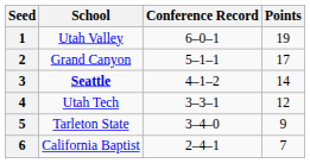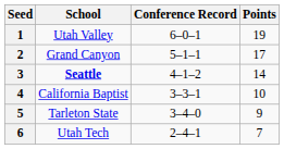4 | School: Utah Tech -> California Baptist
4 | Points: 12 -> 10
6 | School: California Baptist -> Utah Tech
